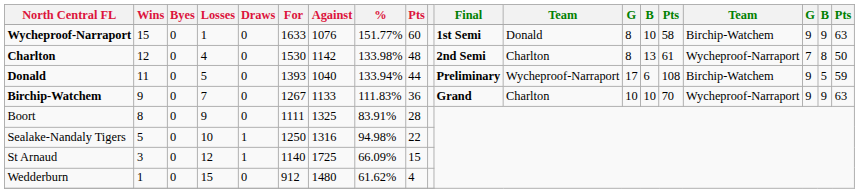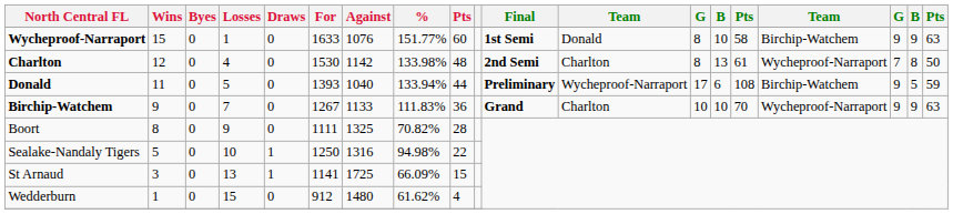Boort | %: 83.91% -> 70.82%
St Arnaud | Losses: 12 -> 13
St Arnaud | For: 1140 -> 1141
